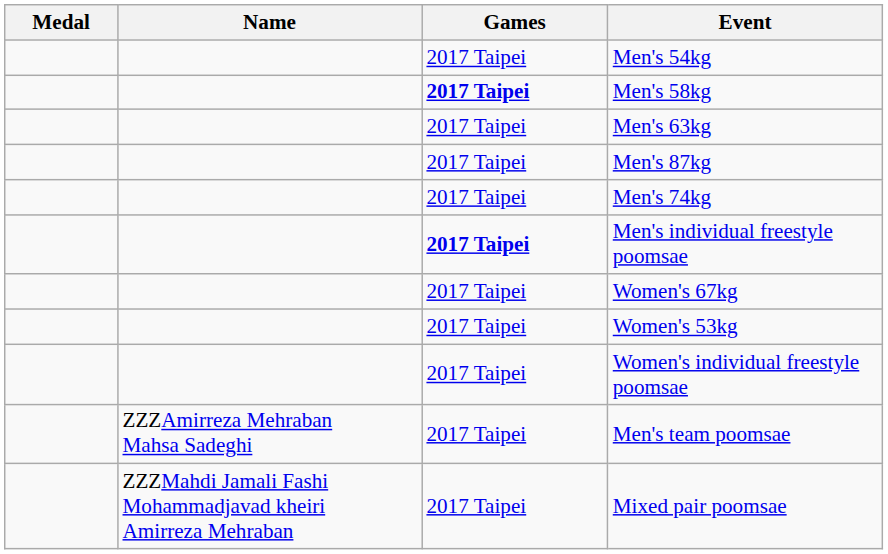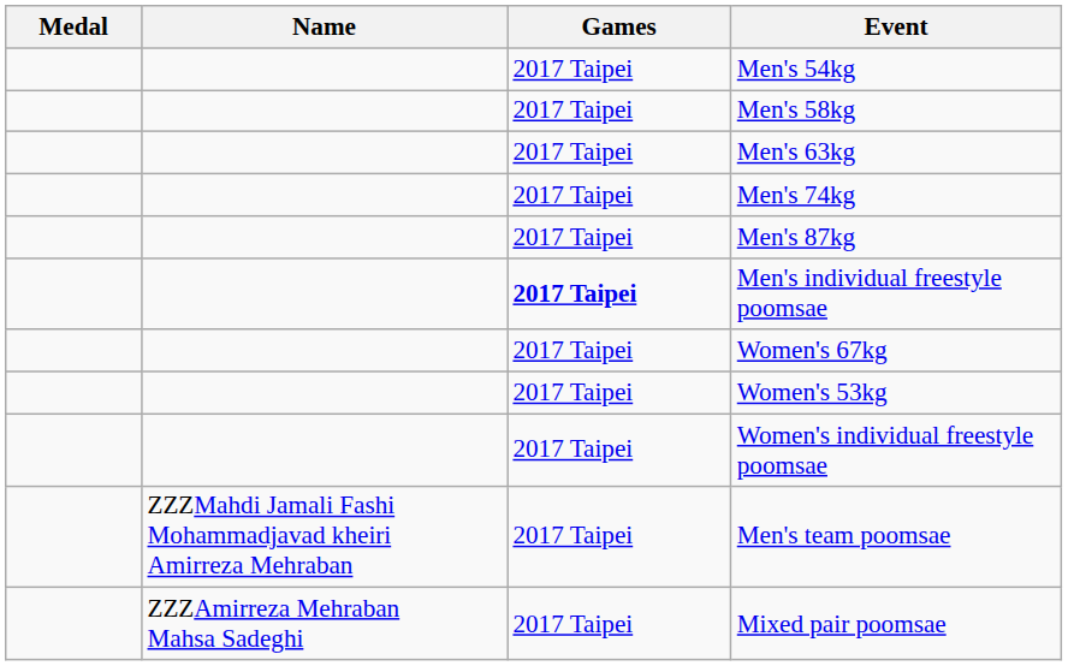Men's 58kg | Games: bold -> normal
rows swapped: Men's 87kg <-> Men's 74kg
Men's team poomsae | Name: ZZZAmirreza Mehraban Mahsa Sadeghi -> ZZZMahdi Jamali Fashi Mohammadjavad kheiri Amirreza Mehraban
Mixed pair poomsae | Name: ZZZMahdi Jamali Fashi Mohammadjavad kheiri Amirreza Mehraban -> ZZZAmirreza Mehraban Mahsa Sadeghi
